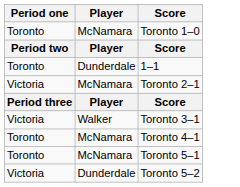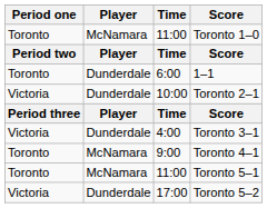+ column: Time | 11:00 | Time | 6:00 | 10:00 | Time | 4:00 | 9:00 | 11:00 | 17:00
Toronto 2–1 | Player: McNamara -> Dunderdale
Toronto 3–1 | Player: Walker -> Dunderdale
